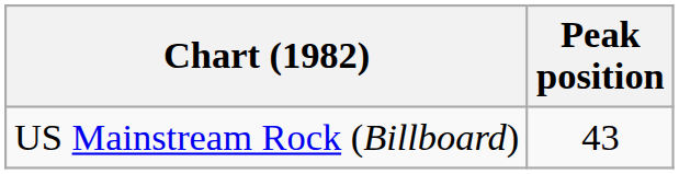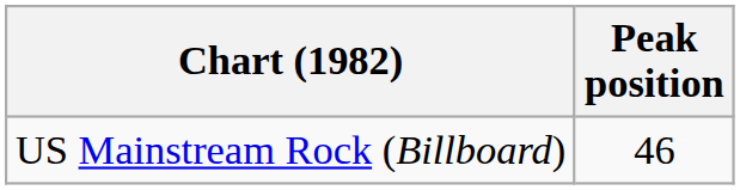US Mainstream Rock (Billboard) | Peak position: 43 -> 46
